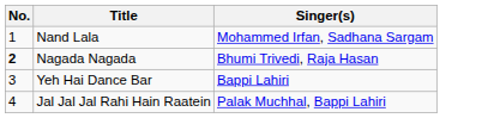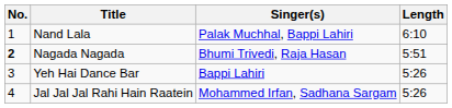+ column: Length | 6:10 | 5:51 | 5:26 | 5:26
Nand Lala | Singer(s): Mohammed Irfan, Sadhana Sargam -> Palak Muchhal, Bappi Lahiri
Jal Jal Jal Rahi Hain Raatein | Singer(s): Palak Muchhal, Bappi Lahiri -> Mohammed Irfan, Sadhana Sargam
